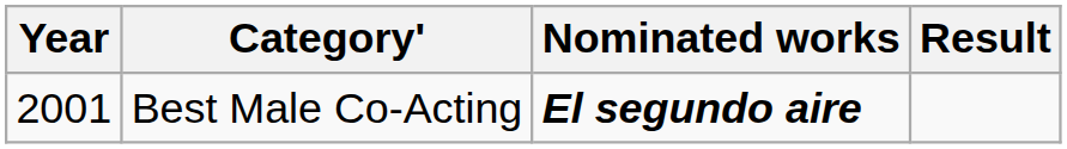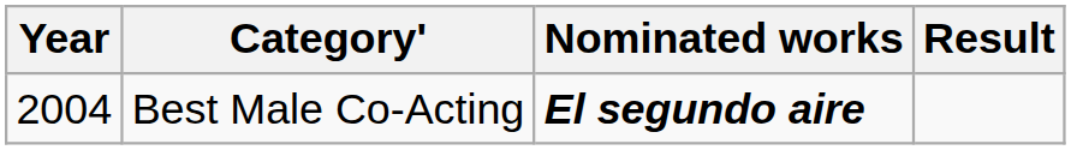Best Male Co-Acting | Year: 2001 -> 2004
